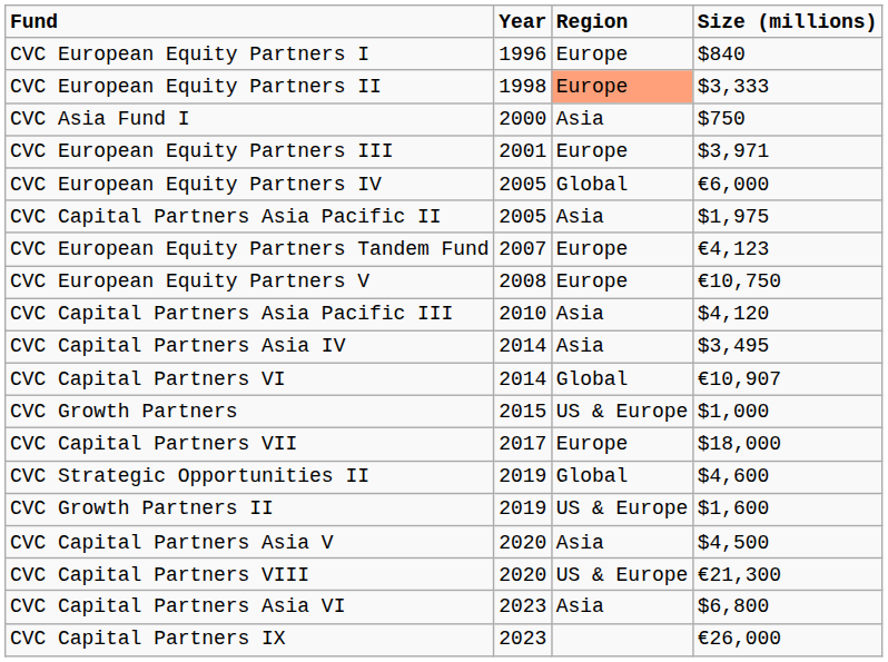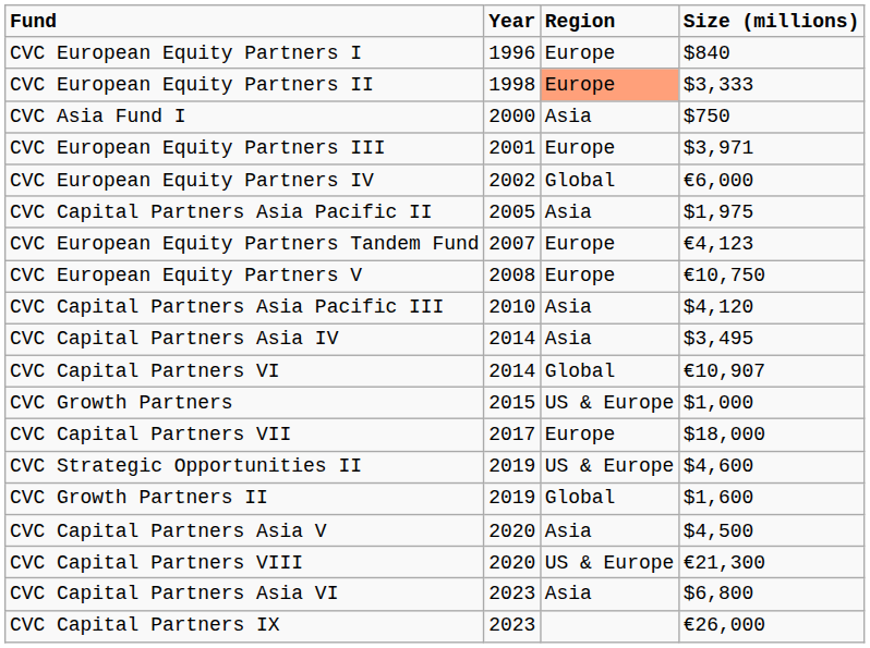CVC European Equity Partners IV | Year: 2005 -> 2002
CVC Strategic Opportunities II | Region: Global -> US & Europe
CVC Growth Partners II | Region: US & Europe -> Global
